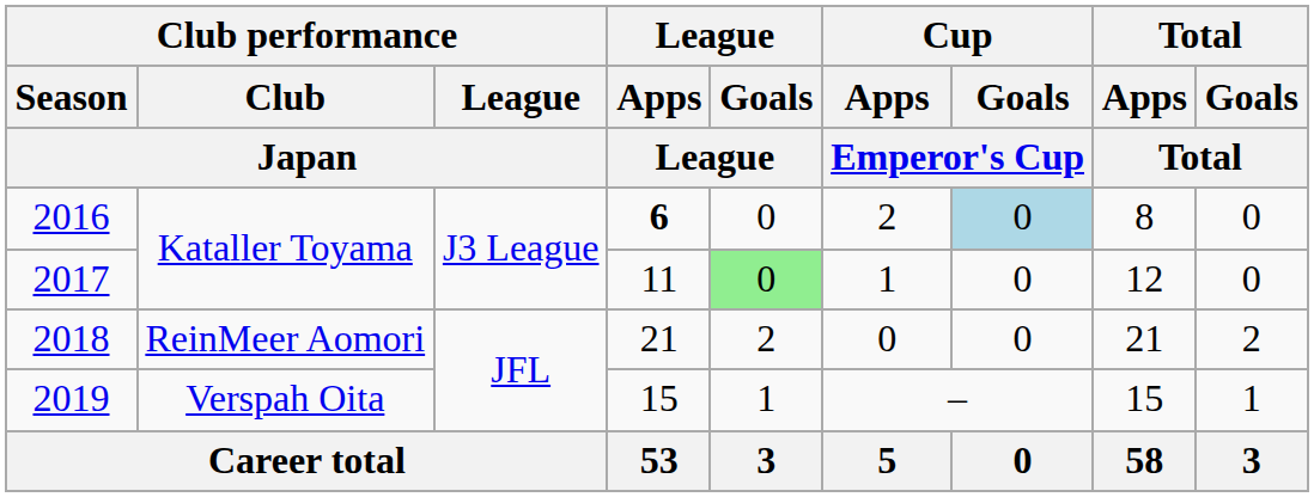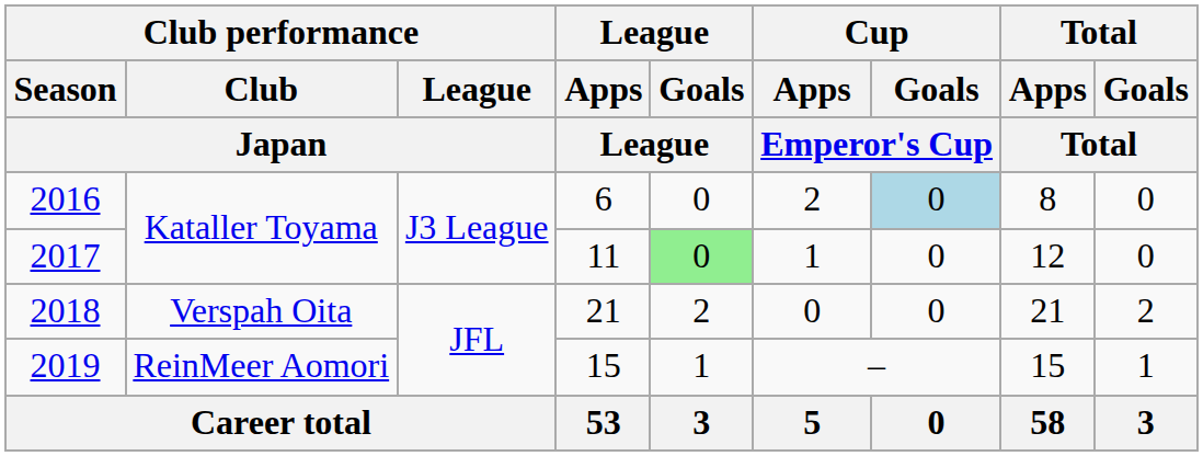2016 | League / Apps / League: bold -> normal
2018 | Club performance / Club / Japan: ReinMeer Aomori -> Verspah Oita
2019 | Club performance / Club / Japan: Verspah Oita -> ReinMeer Aomori
